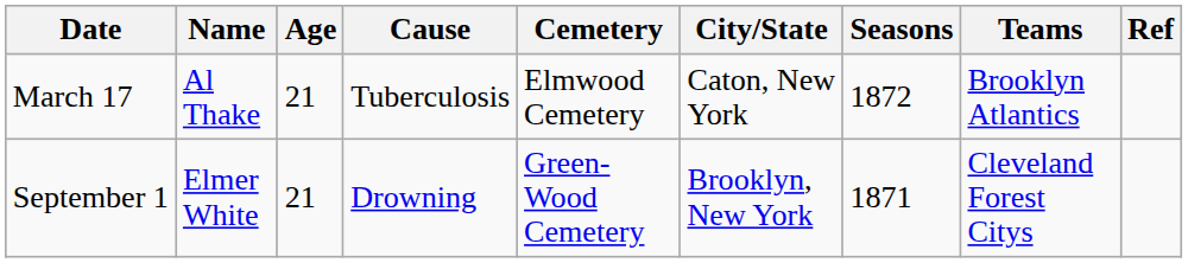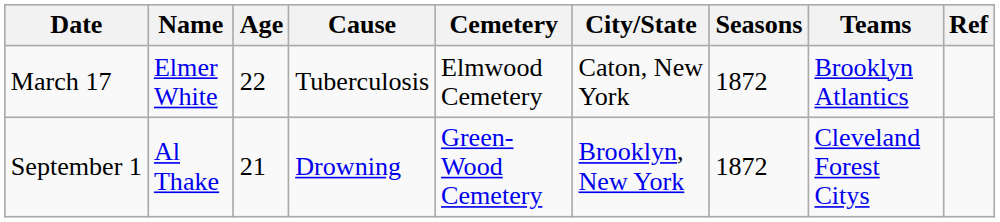March 17 | Name: Al Thake -> Elmer White
March 17 | Age: 21 -> 22
September 1 | Name: Elmer White -> Al Thake
September 1 | Seasons: 1871 -> 1872
